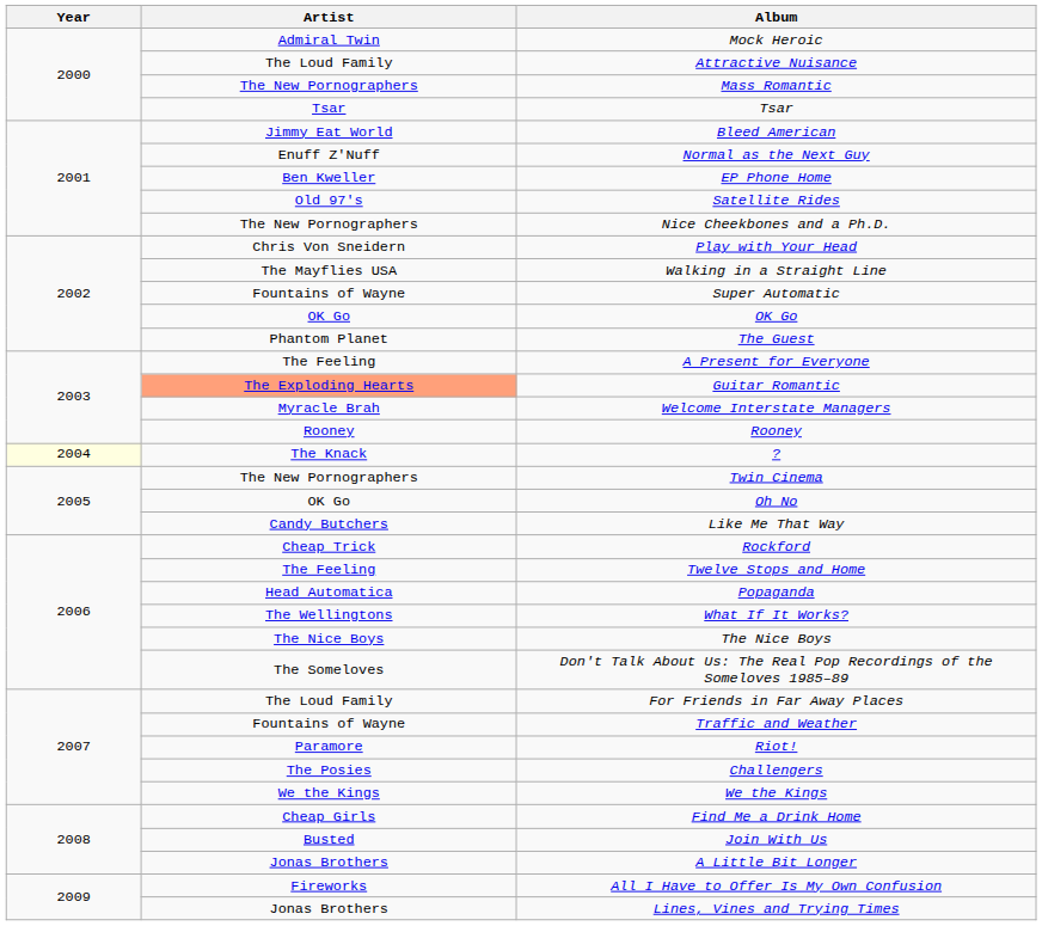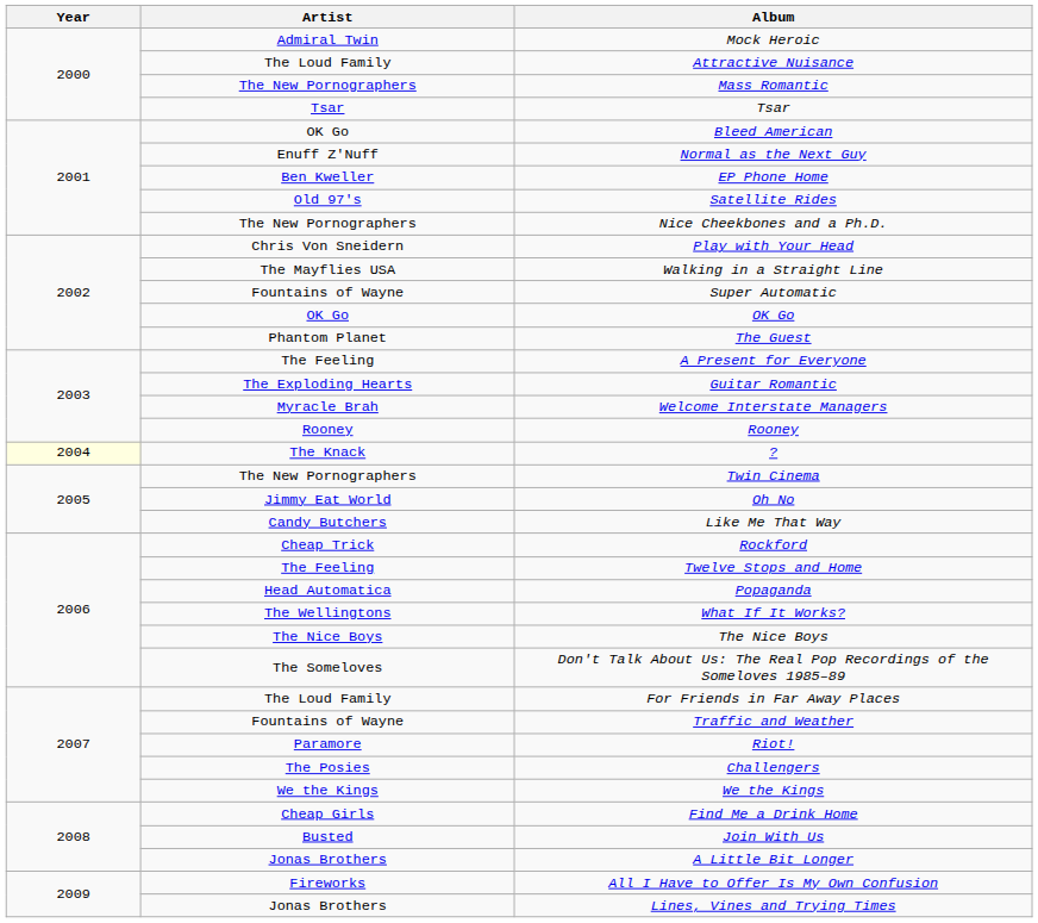Bleed American | Artist: Jimmy Eat World -> OK Go
Guitar Romantic | Artist: lightsalmon background -> no background
Oh No | Artist: OK Go -> Jimmy Eat World
